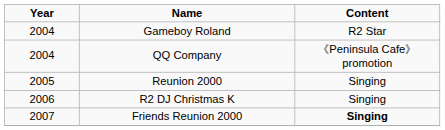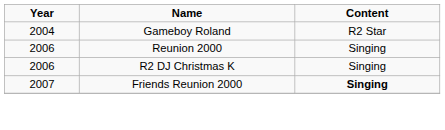- row: 2004 | QQ Company | 《Peninsula Cafe》promotion
Reunion 2000 | Year: 2005 -> 2006
